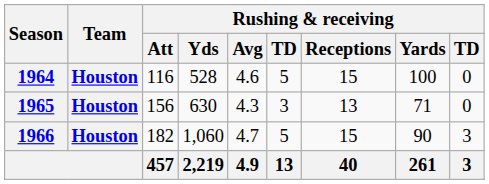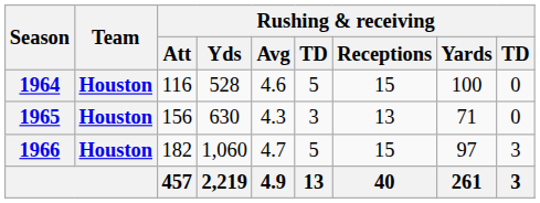1966 | Rushing & receiving / Yards: 90 -> 97
